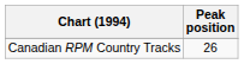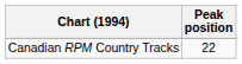Canadian RPM Country Tracks | Peak position: 26 -> 22
